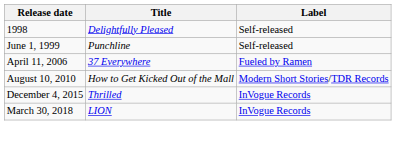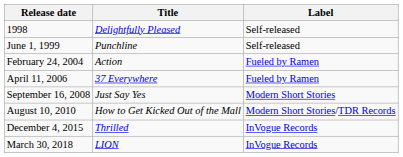+ row: February 24, 2004 | Action | Fueled by Ramen
+ row: September 16, 2008 | Just Say Yes | Modern Short Stories
